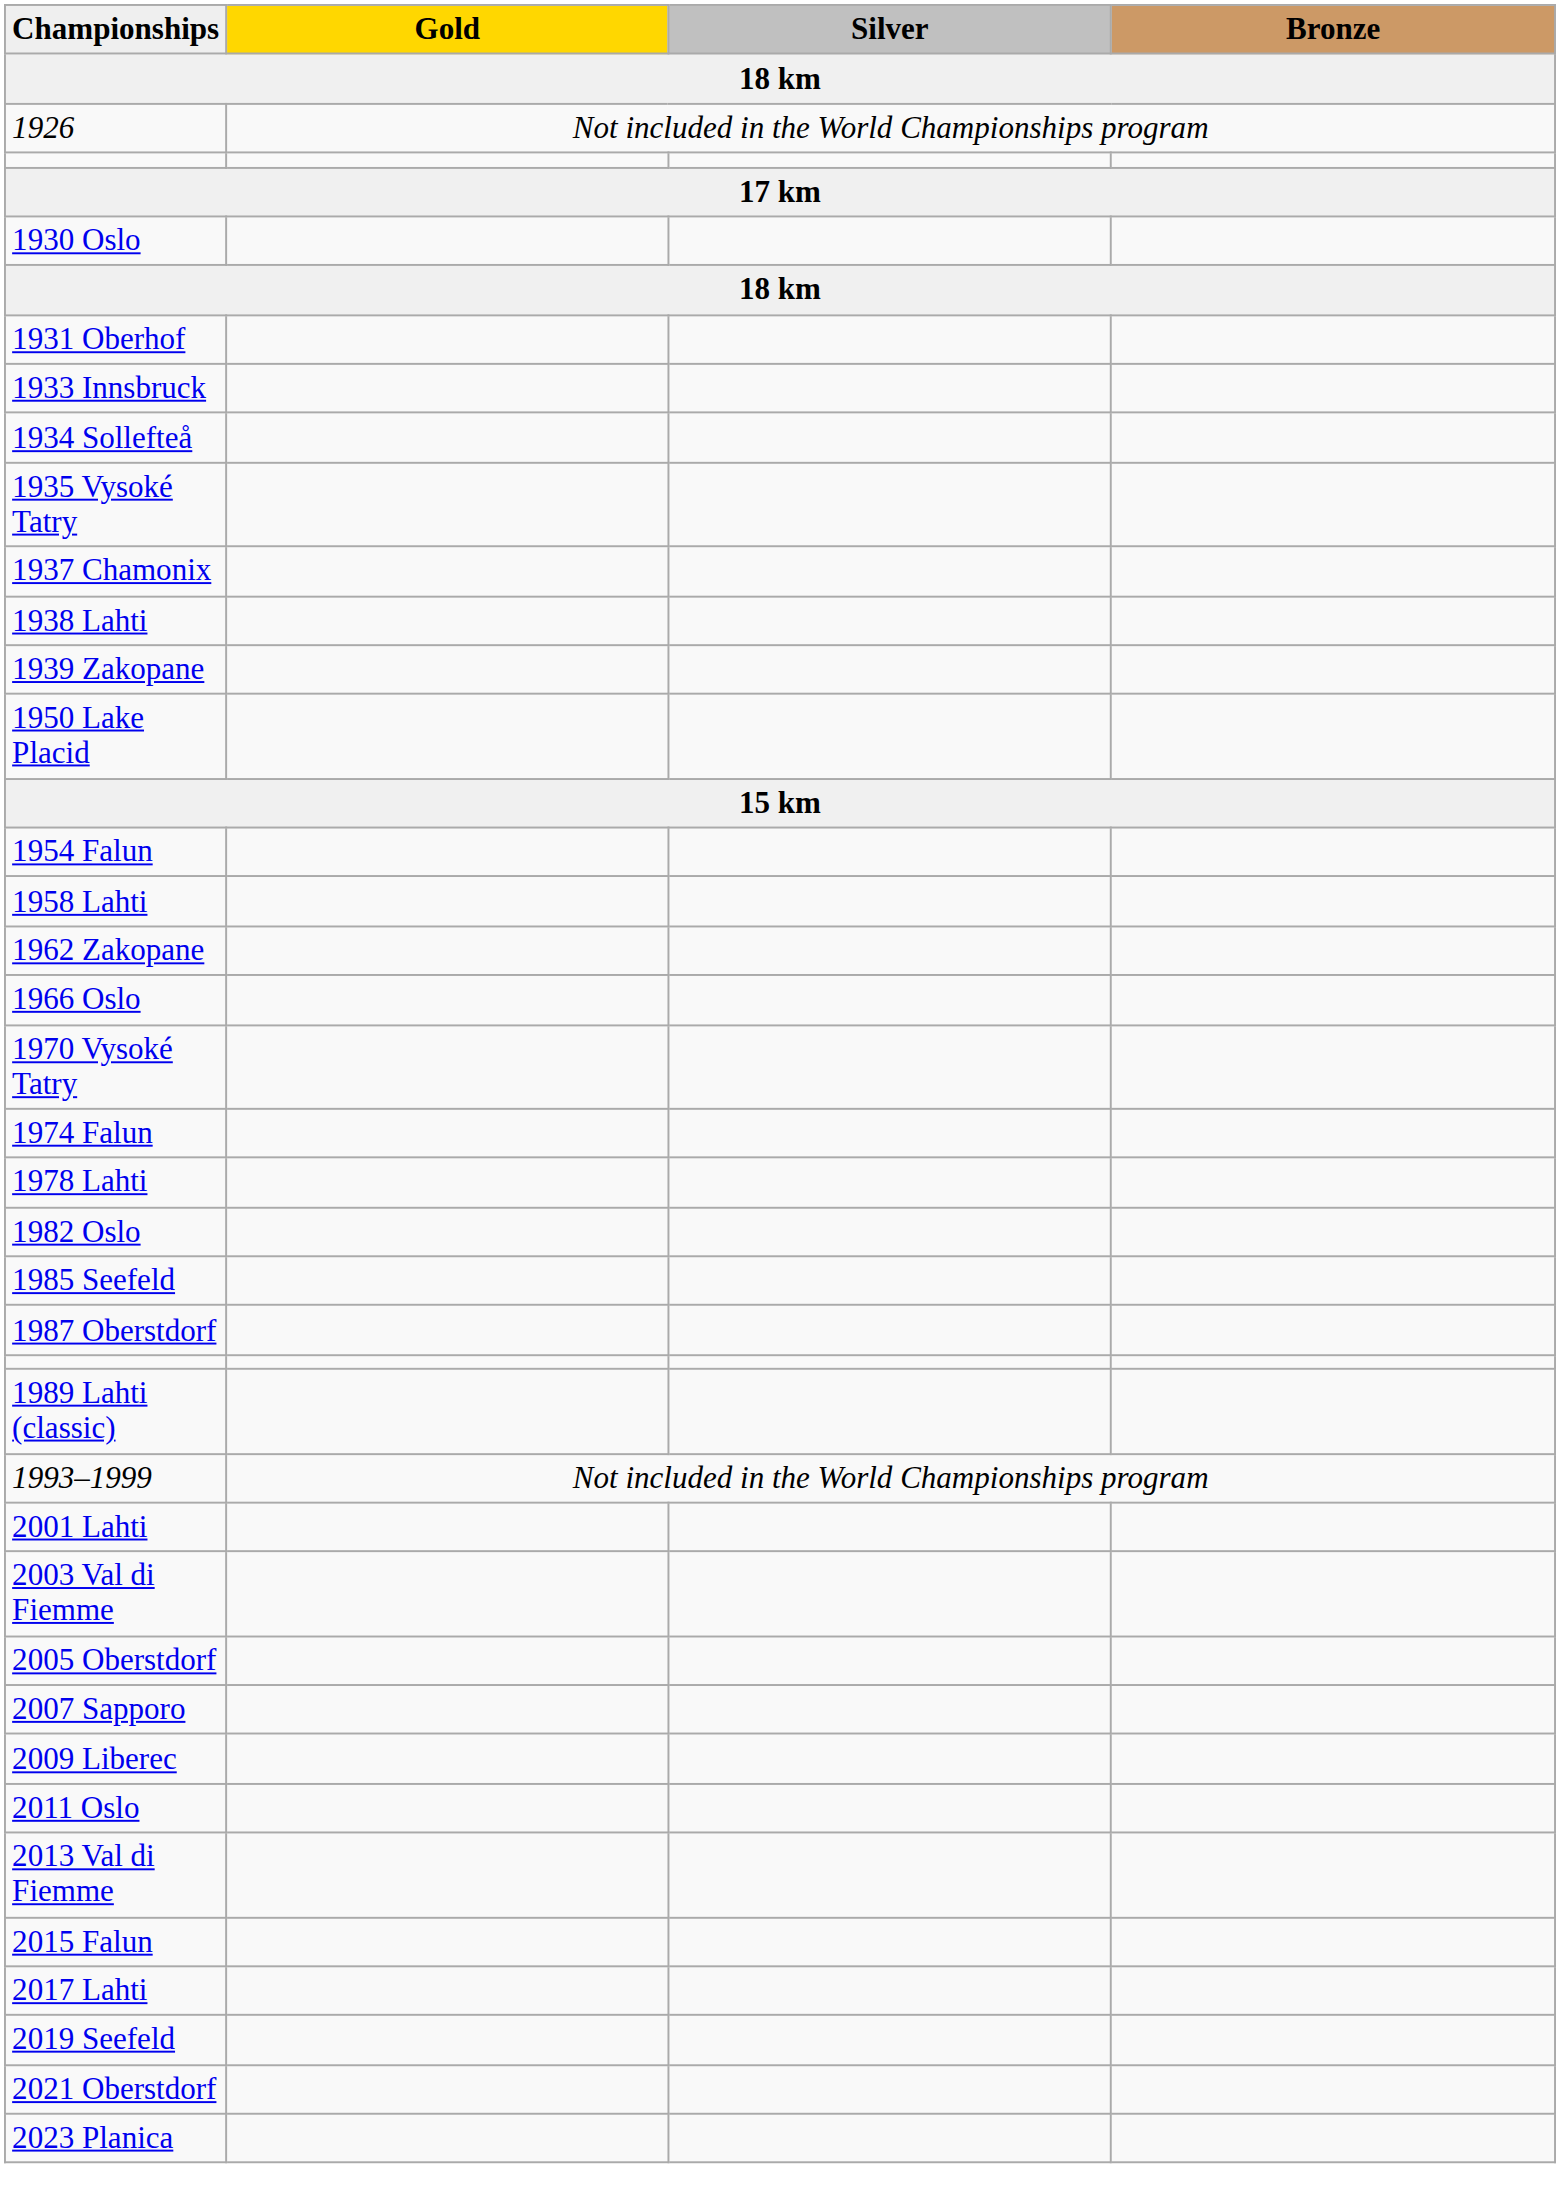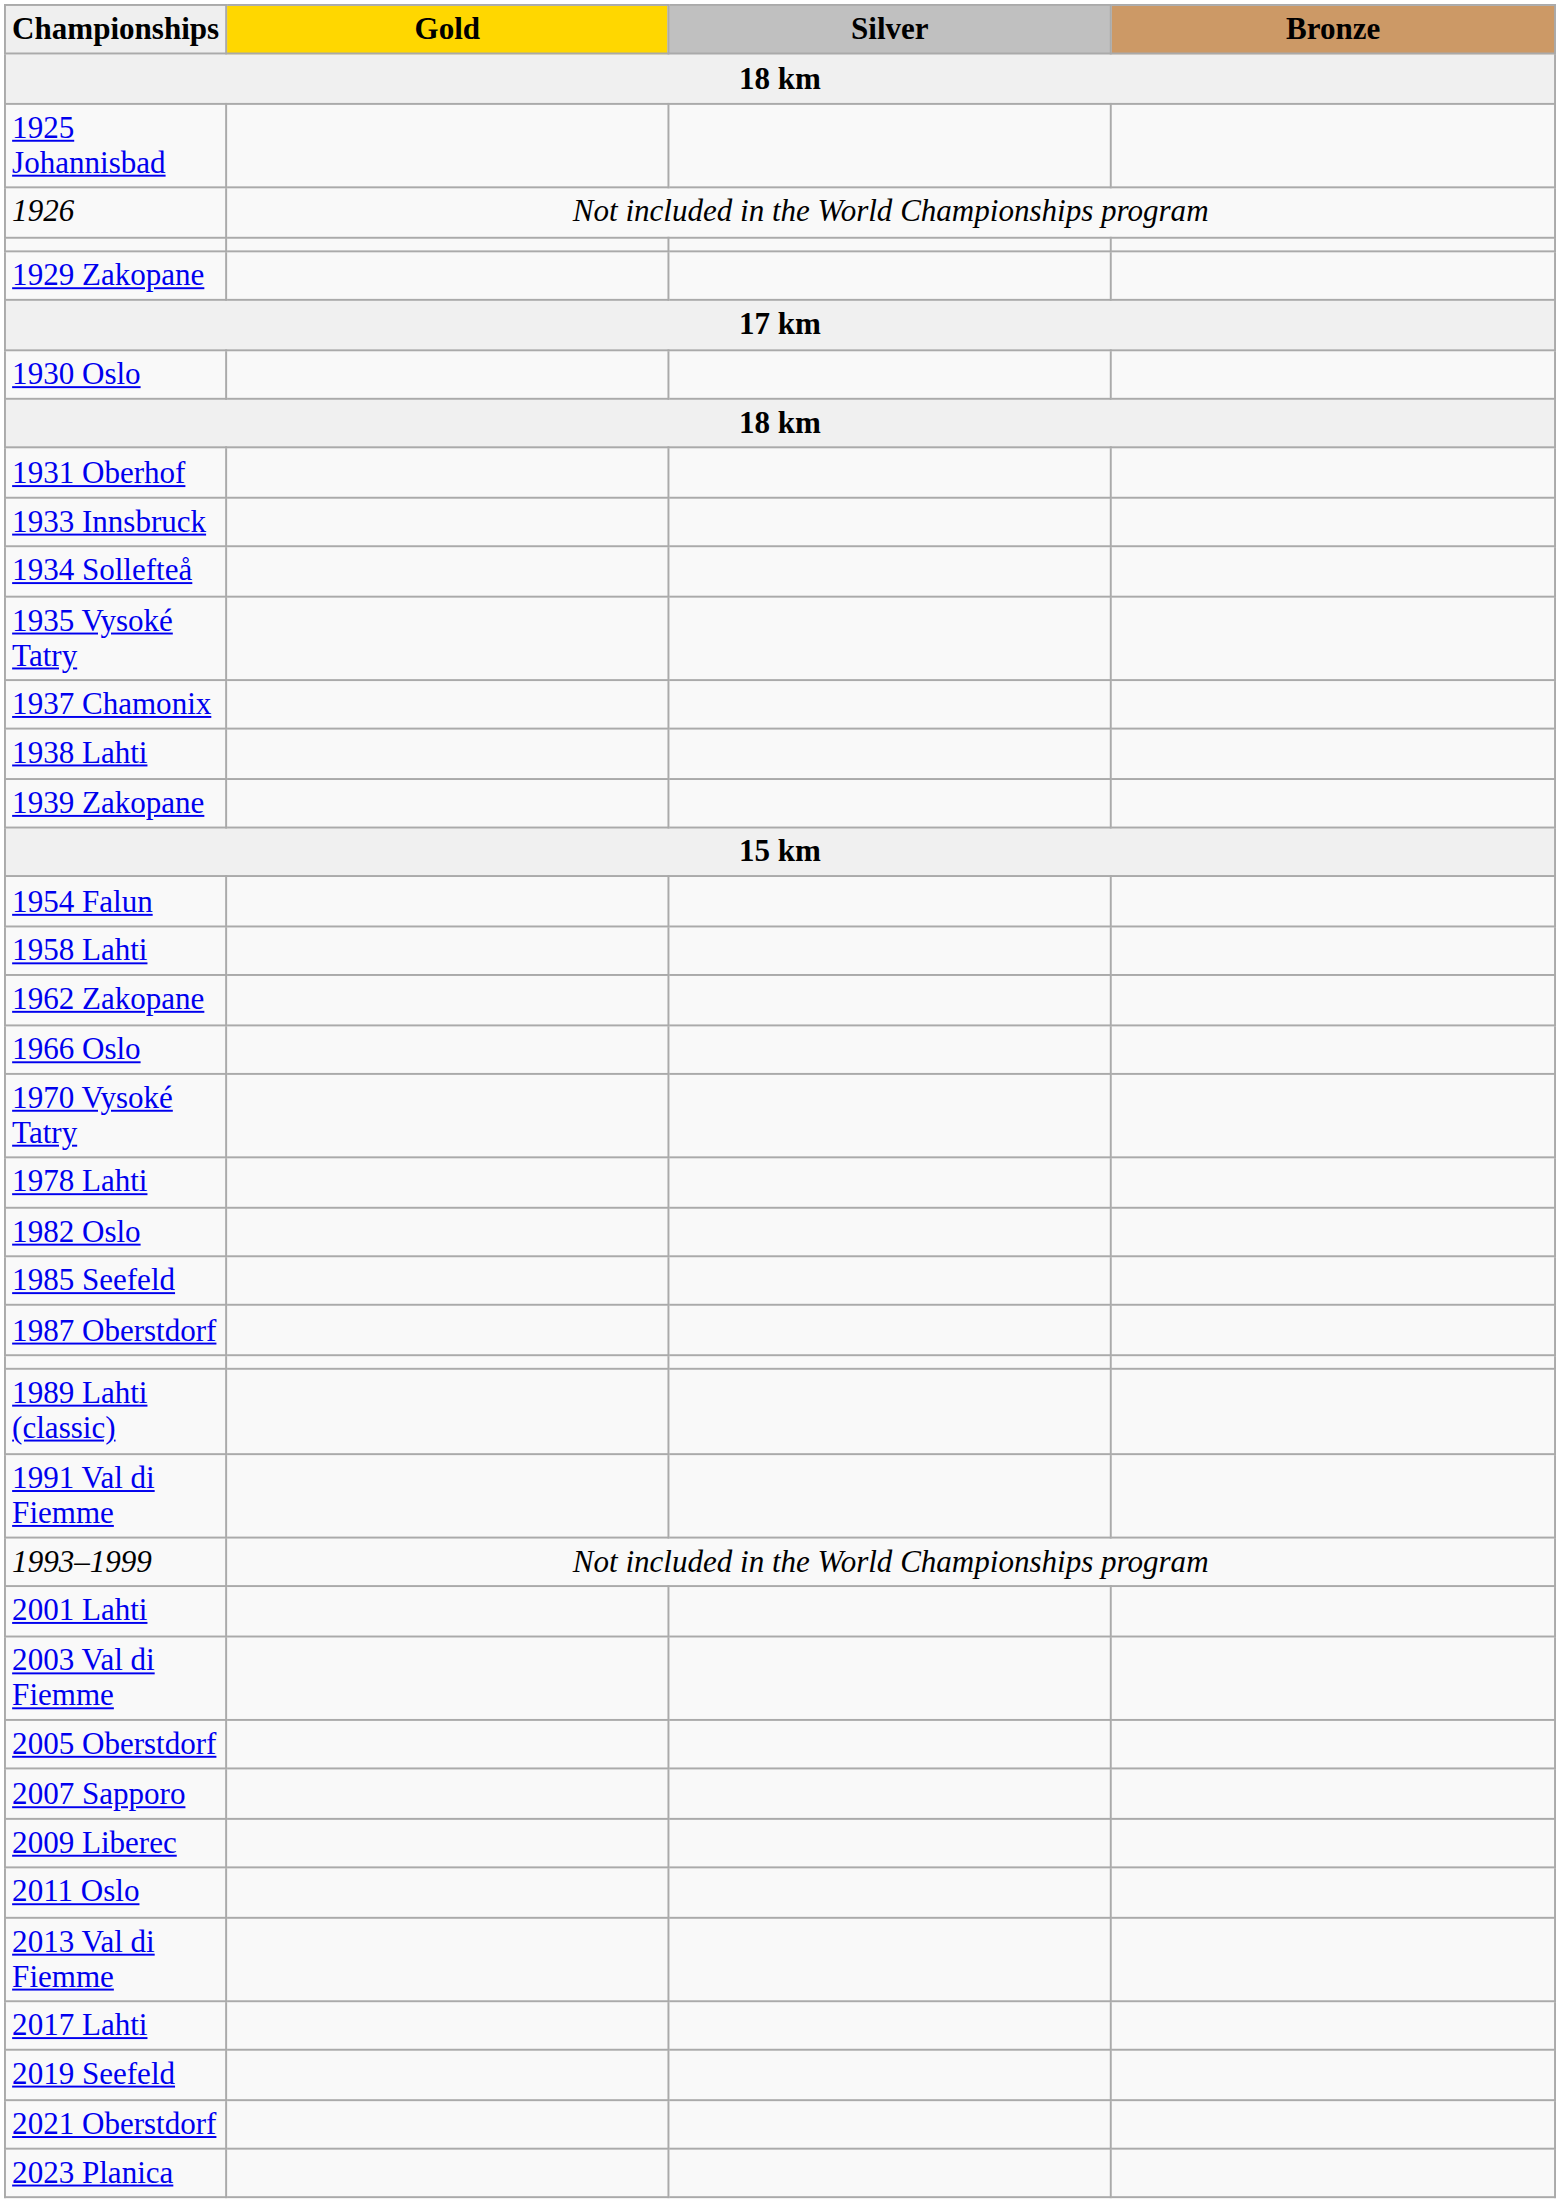+ row: 1925 Johannisbad
+ row: 1929 Zakopane
- row: 1950 Lake Placid
- row: 1974 Falun
+ row: 1991 Val di Fiemme
- row: 2015 Falun
